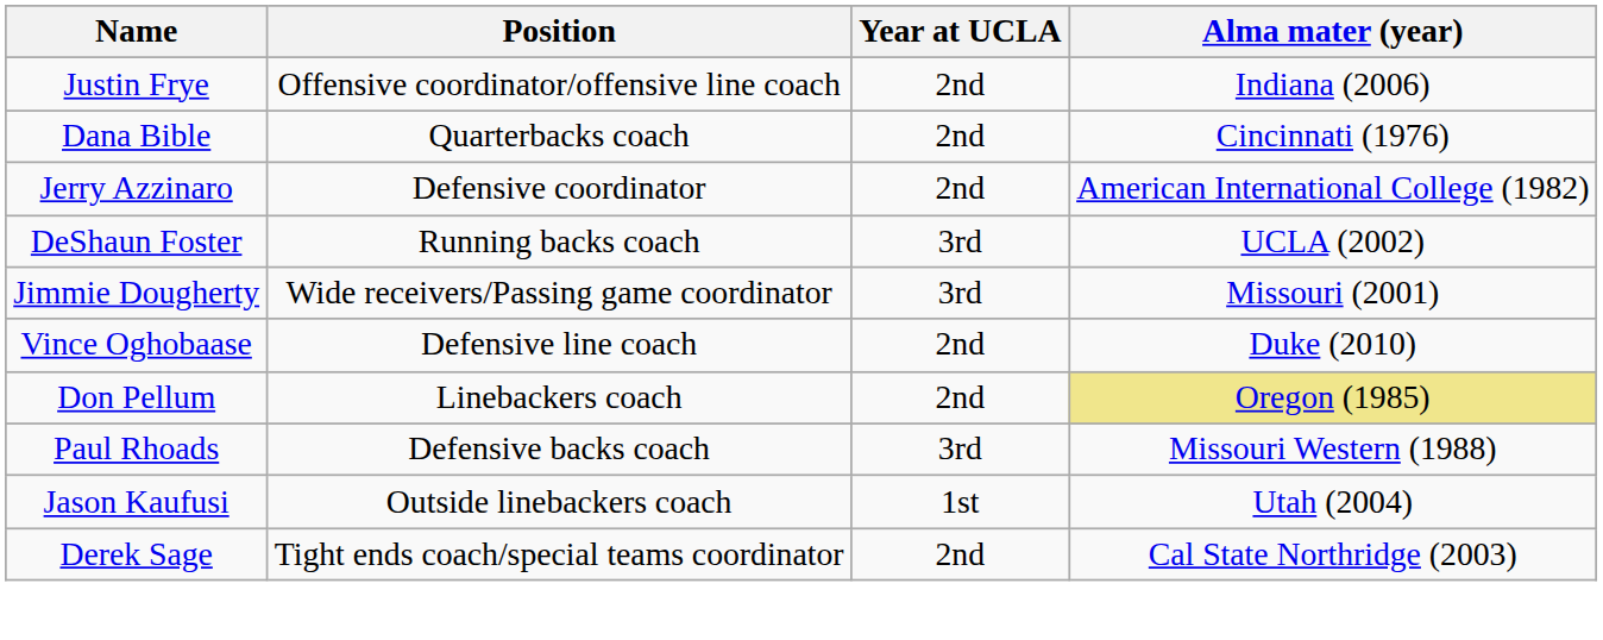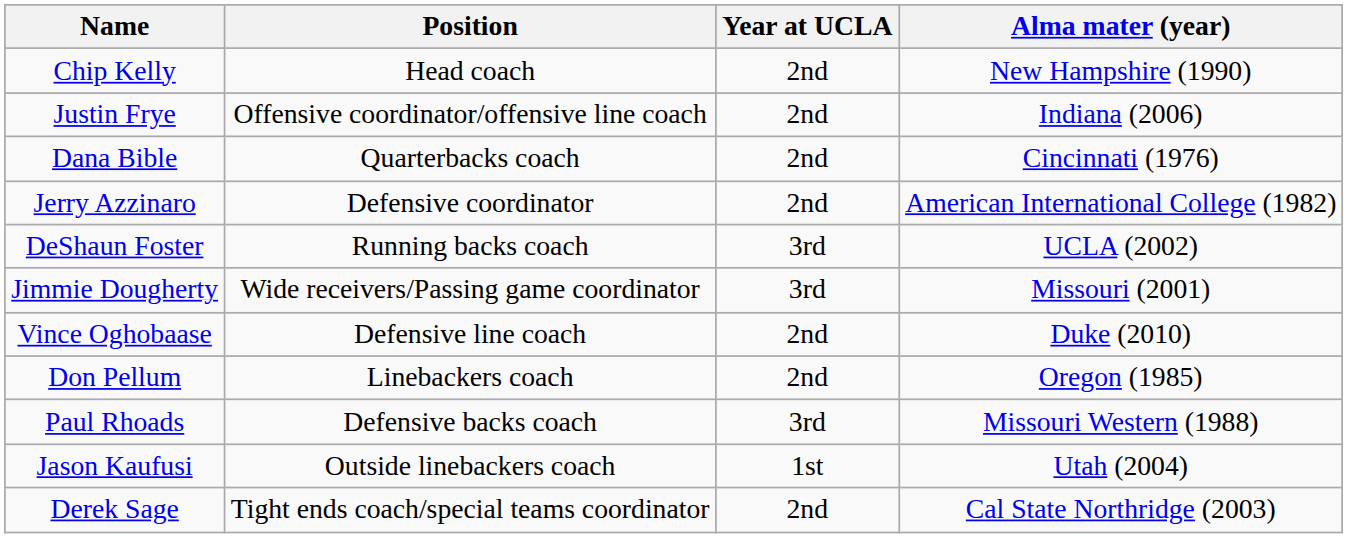+ row: Chip Kelly | Head coach | 2nd | New Hampshire (1990)
Don Pellum | Alma mater (year): khaki background -> no background
